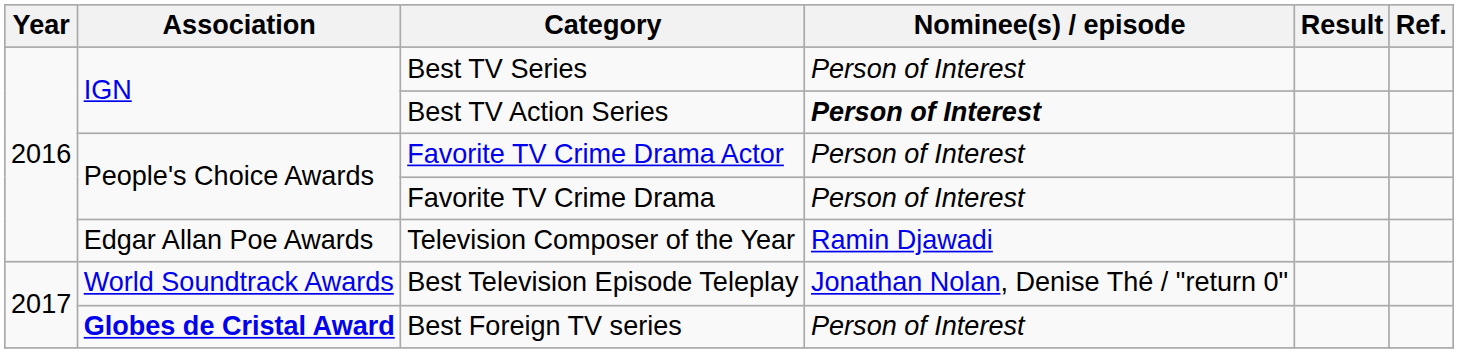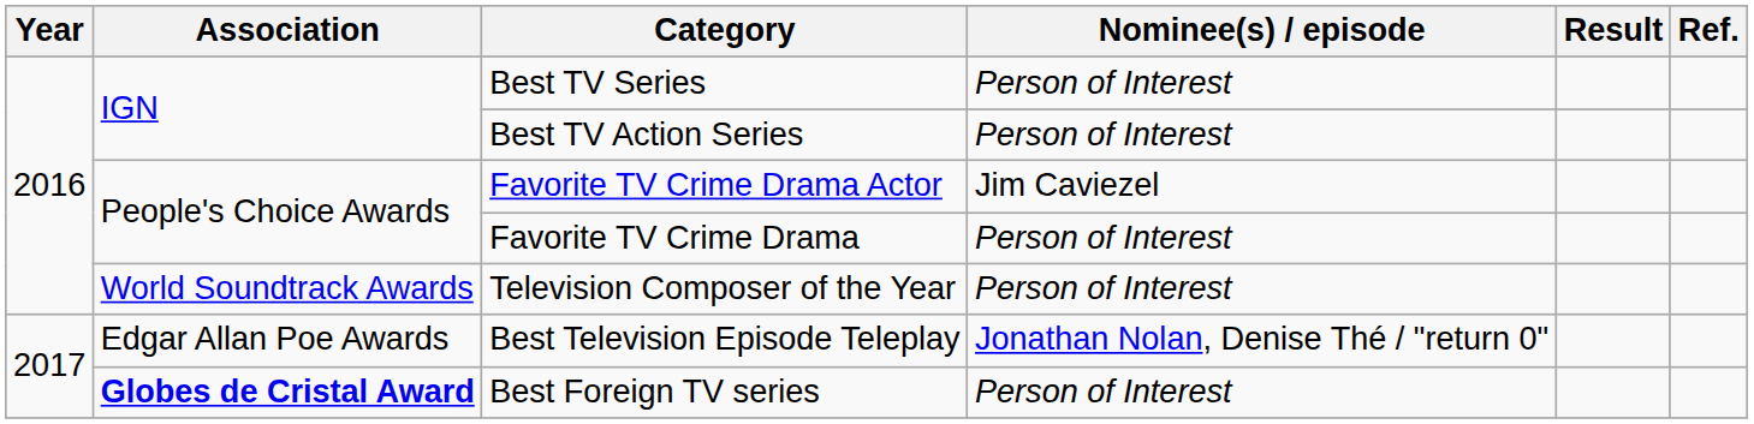Best TV Action Series | Nominee(s) / episode: bold -> normal
Favorite TV Crime Drama Actor | Nominee(s) / episode: Person of Interest -> Jim Caviezel
Television Composer of the Year | Association: Edgar Allan Poe Awards -> World Soundtrack Awards
Television Composer of the Year | Nominee(s) / episode: Ramin Djawadi -> Person of Interest
Best Television Episode Teleplay | Association: World Soundtrack Awards -> Edgar Allan Poe Awards
